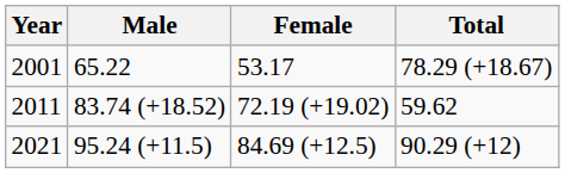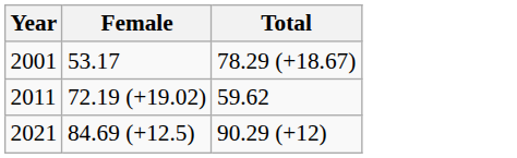- column: Male | 65.22 | 83.74 (+18.52) | 95.24 (+11.5)
